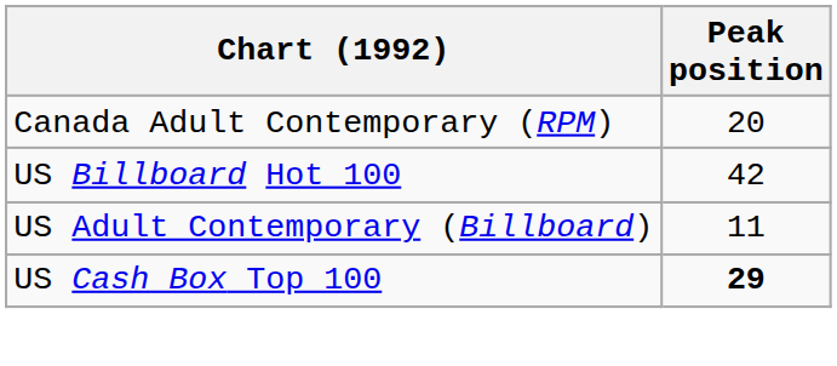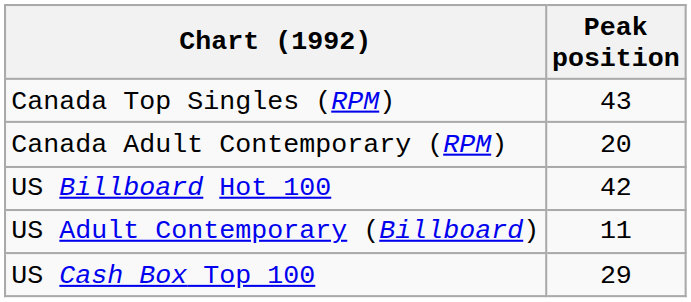+ row: Canada Top Singles (RPM) | 43
US Cash Box Top 100 | Peak position: bold -> normal
